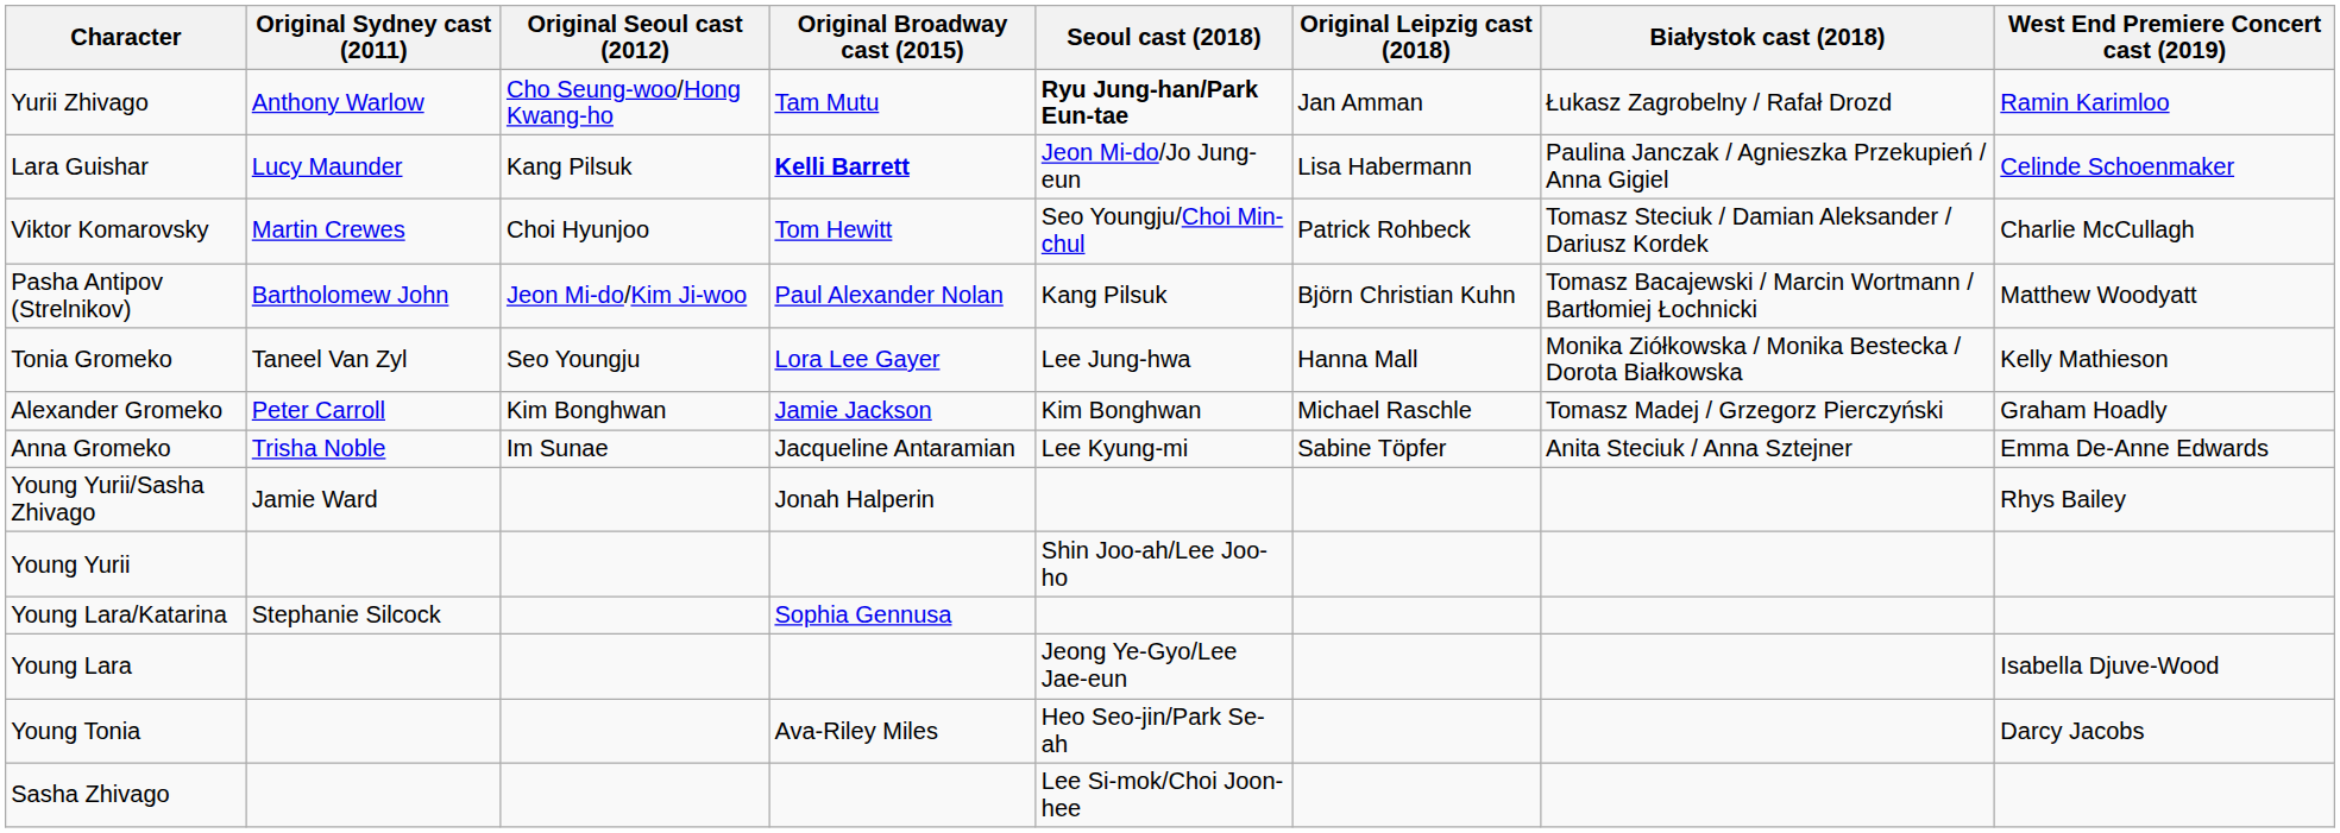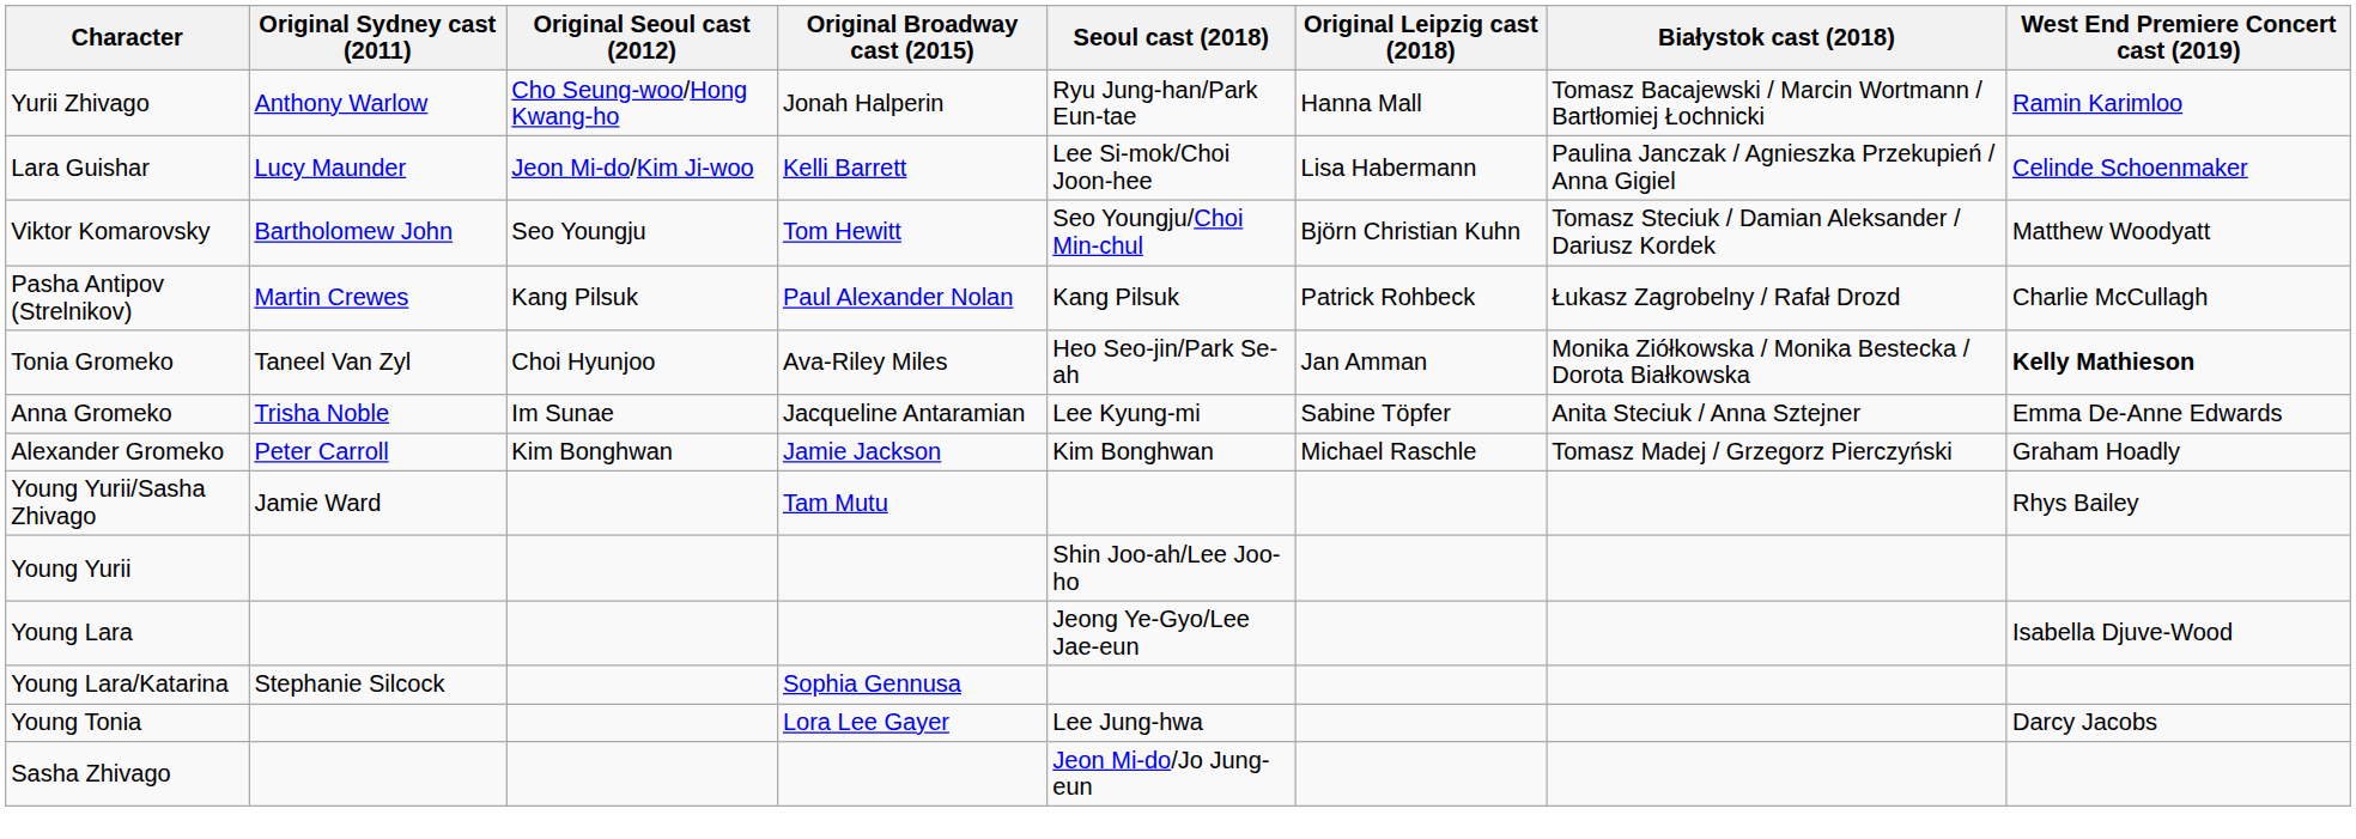Yurii Zhivago | Original Broadway cast (2015): Tam Mutu -> Jonah Halperin
Yurii Zhivago | Seoul cast (2018): bold -> normal
Yurii Zhivago | Original Leipzig cast (2018): Jan Amman -> Hanna Mall
Yurii Zhivago | Białystok cast (2018): Łukasz Zagrobelny / Rafał Drozd -> Tomasz Bacajewski / Marcin Wortmann / Bartłomiej Łochnicki
Lara Guishar | Original Seoul cast (2012): Kang Pilsuk -> Jeon Mi-do/Kim Ji-woo
Lara Guishar | Original Broadway cast (2015): bold -> normal
Lara Guishar | Seoul cast (2018): Jeon Mi-do/Jo Jung-eun -> Lee Si-mok/Choi Joon-hee
Viktor Komarovsky | Original Sydney cast (2011): Martin Crewes -> Bartholomew John
Viktor Komarovsky | Original Seoul cast (2012): Choi Hyunjoo -> Seo Youngju
Viktor Komarovsky | Original Leipzig cast (2018): Patrick Rohbeck -> Björn Christian Kuhn
Viktor Komarovsky | West End Premiere Concert cast (2019): Charlie McCullagh -> Matthew Woodyatt
Pasha Antipov (Strelnikov) | Original Sydney cast (2011): Bartholomew John -> Martin Crewes
Pasha Antipov (Strelnikov) | Original Seoul cast (2012): Jeon Mi-do/Kim Ji-woo -> Kang Pilsuk
Pasha Antipov (Strelnikov) | Original Leipzig cast (2018): Björn Christian Kuhn -> Patrick Rohbeck
Pasha Antipov (Strelnikov) | Białystok cast (2018): Tomasz Bacajewski / Marcin Wortmann / Bartłomiej Łochnicki -> Łukasz Zagrobelny / Rafał Drozd
Pasha Antipov (Strelnikov) | West End Premiere Concert cast (2019): Matthew Woodyatt -> Charlie McCullagh
Tonia Gromeko | Original Seoul cast (2012): Seo Youngju -> Choi Hyunjoo
Tonia Gromeko | Original Broadway cast (2015): Lora Lee Gayer -> Ava-Riley Miles
Tonia Gromeko | Seoul cast (2018): Lee Jung-hwa -> Heo Seo-jin/Park Se-ah
Tonia Gromeko | Original Leipzig cast (2018): Hanna Mall -> Jan Amman
Tonia Gromeko | West End Premiere Concert cast (2019): normal -> bold
rows swapped: Alexander Gromeko <-> Anna Gromeko
Young Yurii/Sasha Zhivago | Original Broadway cast (2015): Jonah Halperin -> Tam Mutu
rows swapped: Young Lara/Katarina <-> Young Lara
Young Tonia | Original Broadway cast (2015): Ava-Riley Miles -> Lora Lee Gayer
Young Tonia | Seoul cast (2018): Heo Seo-jin/Park Se-ah -> Lee Jung-hwa
Sasha Zhivago | Seoul cast (2018): Lee Si-mok/Choi Joon-hee -> Jeon Mi-do/Jo Jung-eun
